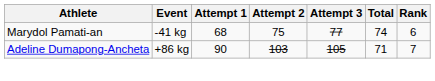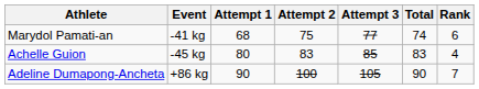+ row: Achelle Guion | -45 kg | 80 | 83 | 85 | 83 | 4
Adeline Dumapong-Ancheta | Attempt 2: 103 -> 100
Adeline Dumapong-Ancheta | Total: 71 -> 90
